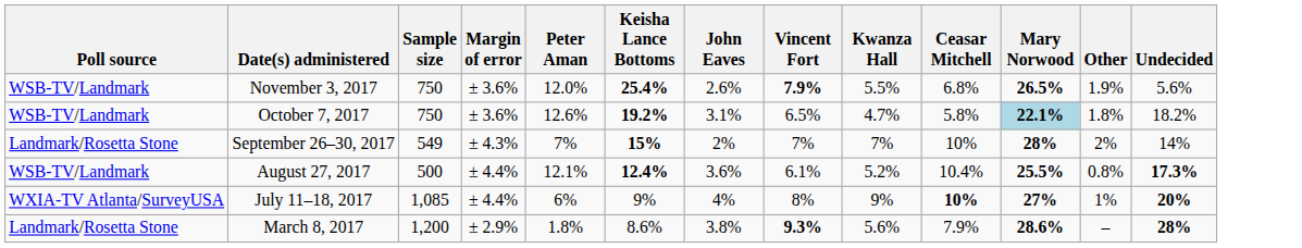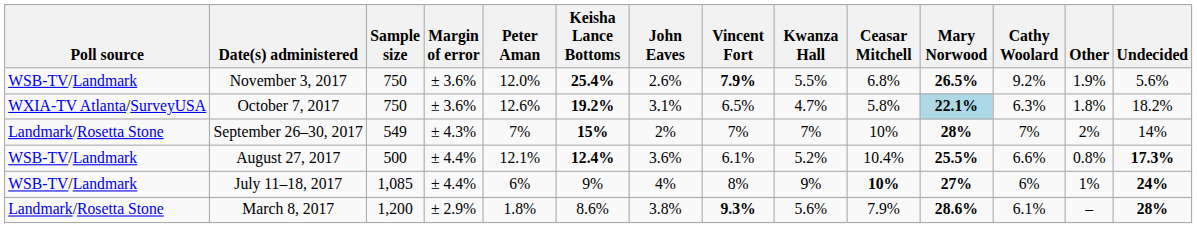+ column: Cathy Woolard | 9.2% | 6.3% | 7% | 6.6% | 6% | 6.1%
October 7, 2017 | Poll source: WSB-TV/Landmark -> WXIA-TV Atlanta/SurveyUSA
July 11–18, 2017 | Poll source: WXIA-TV Atlanta/SurveyUSA -> WSB-TV/Landmark
July 11–18, 2017 | Undecided: 20% -> 24%
